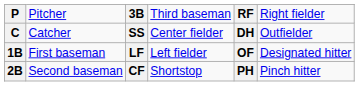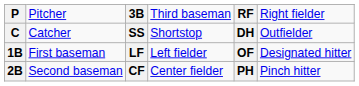SS | column 4: Center fielder -> Shortstop
CF | column 4: Shortstop -> Center fielder
